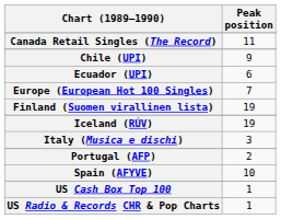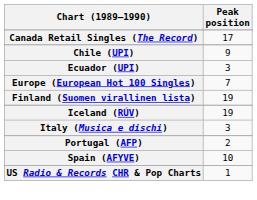Canada Retail Singles (The Record) | Peak position: 11 -> 17
Ecuador (UPI) | Peak position: 6 -> 3
- row: US Cash Box Top 100 | 1
